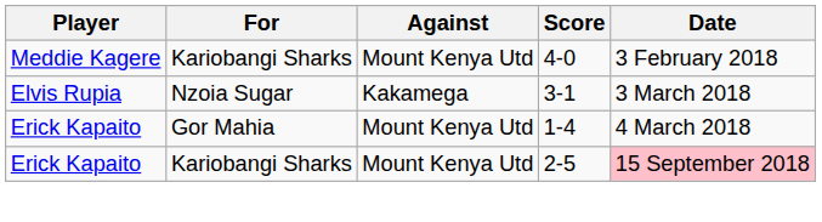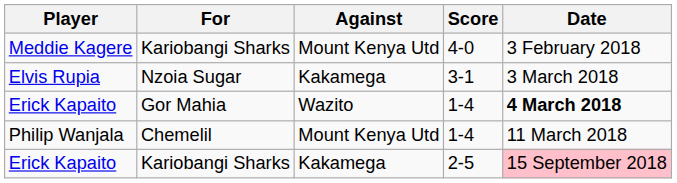Erick Kapaito / 1-4 | Against: Mount Kenya Utd -> Wazito
Erick Kapaito / 1-4 | Date: normal -> bold
+ row: Philip Wanjala | Chemelil | Mount Kenya Utd | 1-4 | 11 March 2018
Erick Kapaito / 2-5 | Against: Mount Kenya Utd -> Kakamega
